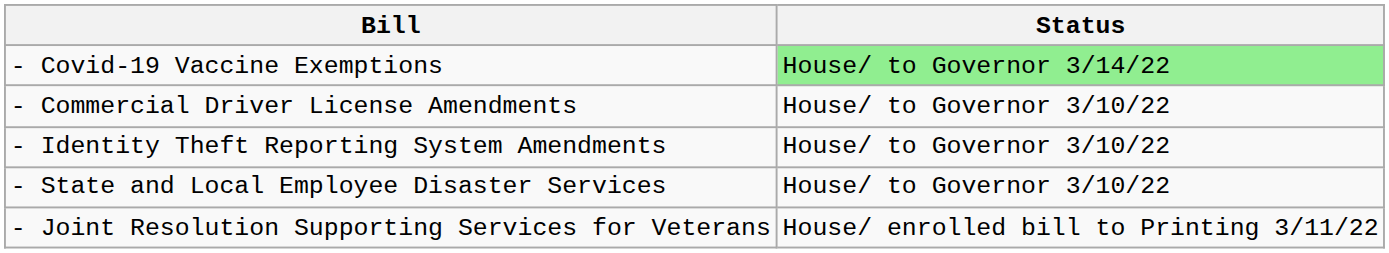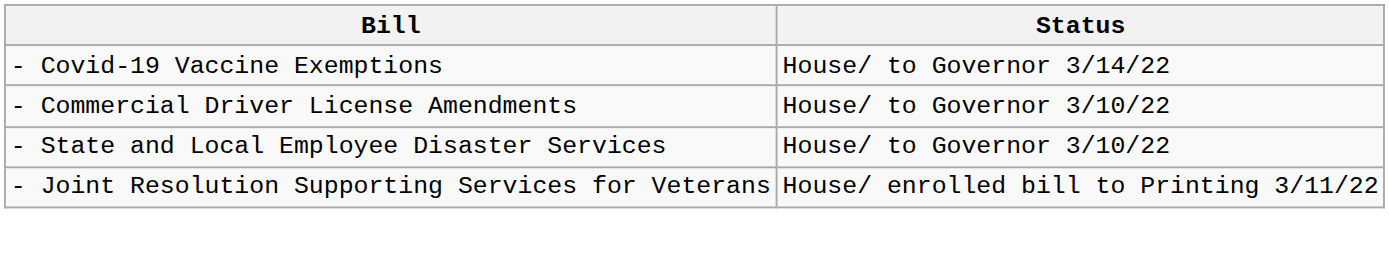- Covid-19 Vaccine Exemptions | Status: lightgreen background -> no background
- row: - Identity Theft Reporting System Amendments | House/ to Governor 3/10/22
